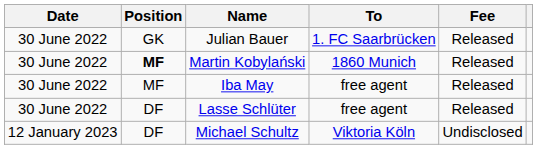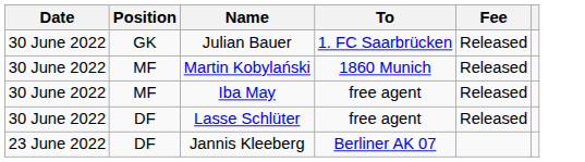Martin Kobylański | Position: bold -> normal
+ row: 23 June 2022 | DF | Jannis Kleeberg | Berliner AK 07
- row: 12 January 2023 | DF | Michael Schultz | Viktoria Köln | Undisclosed
